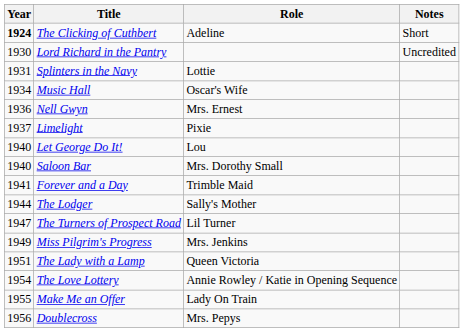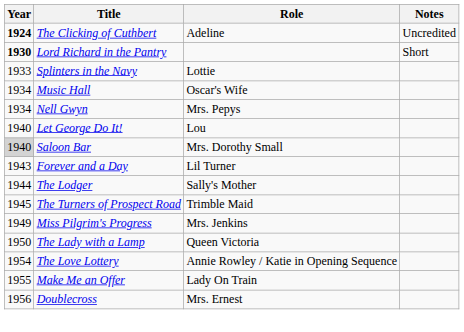The Clicking of Cuthbert | Notes: Short -> Uncredited
Lord Richard in the Pantry | Year: normal -> bold
Lord Richard in the Pantry | Notes: Uncredited -> Short
Splinters in the Navy | Year: 1931 -> 1933
Nell Gwyn | Year: 1936 -> 1934
Nell Gwyn | Role: Mrs. Ernest -> Mrs. Pepys
- row: 1937 | Limelight | Pixie
Saloon Bar | Year: no background -> lightgrey background
Forever and a Day | Year: 1941 -> 1943
Forever and a Day | Role: Trimble Maid -> Lil Turner
The Turners of Prospect Road | Year: 1947 -> 1945
The Turners of Prospect Road | Role: Lil Turner -> Trimble Maid
The Lady with a Lamp | Year: 1951 -> 1950
Doublecross | Role: Mrs. Pepys -> Mrs. Ernest
